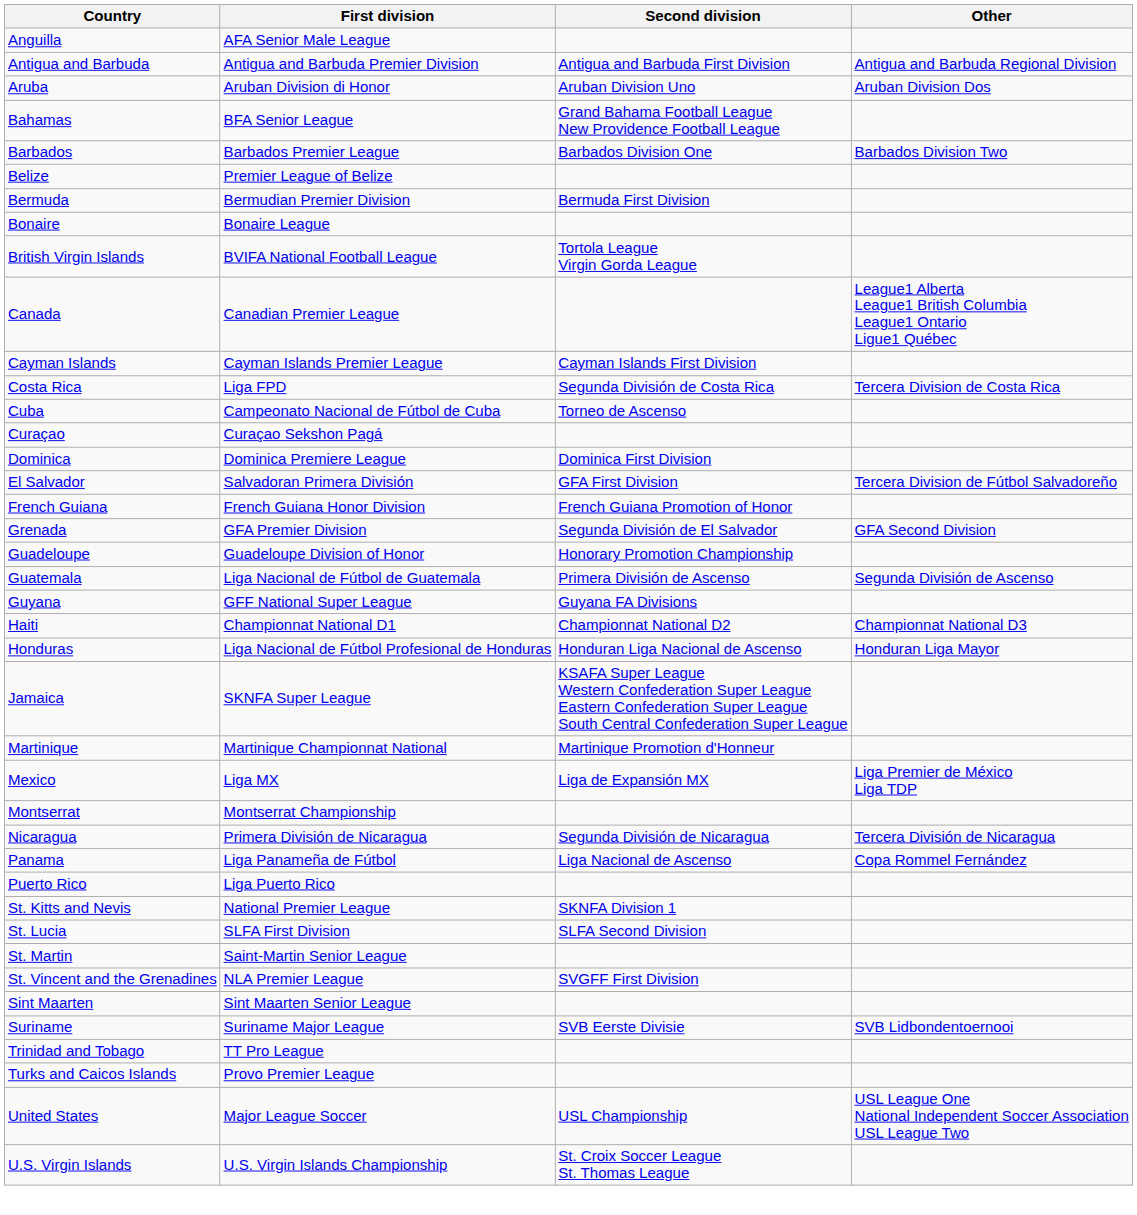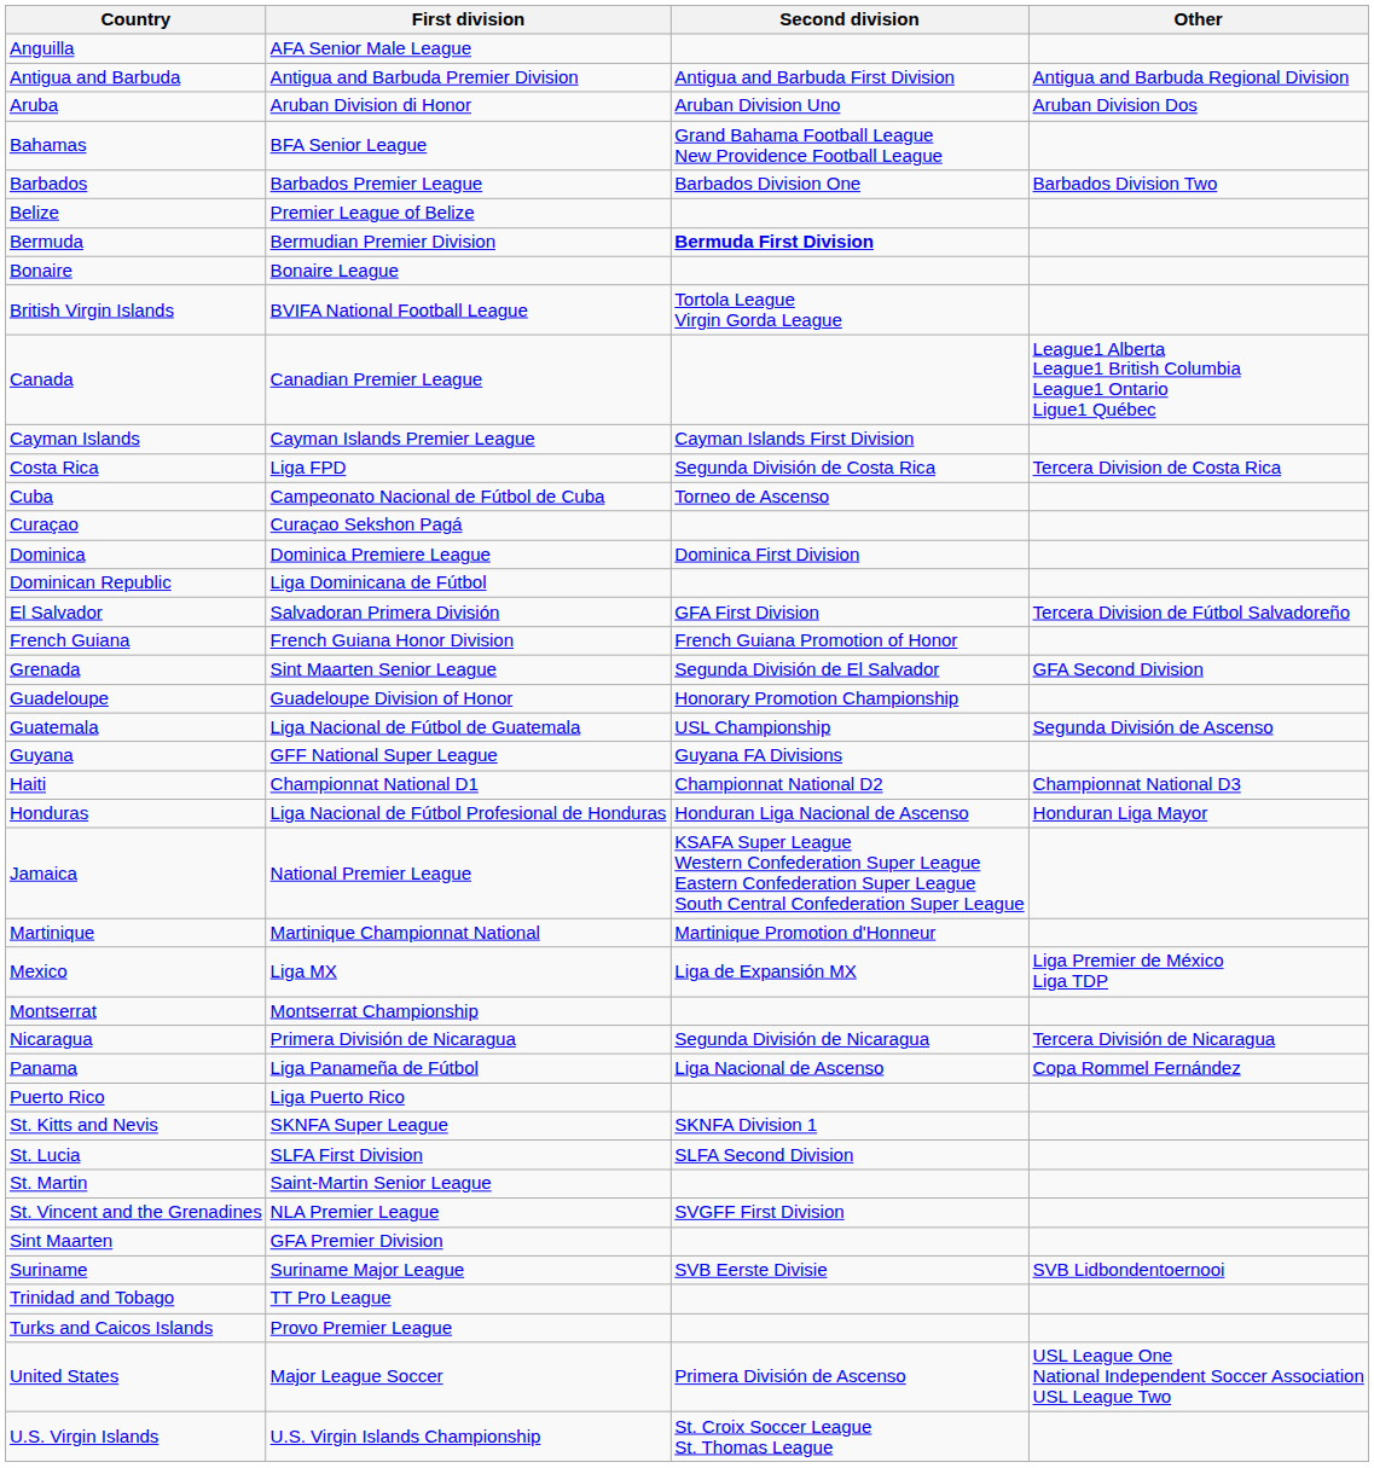Bermuda | Second division: normal -> bold
+ row: Dominican Republic | Liga Dominicana de Fútbol
Grenada | First division: GFA Premier Division -> Sint Maarten Senior League
Guatemala | Second division: Primera División de Ascenso -> USL Championship
Jamaica | First division: SKNFA Super League -> National Premier League
St. Kitts and Nevis | First division: National Premier League -> SKNFA Super League
Sint Maarten | First division: Sint Maarten Senior League -> GFA Premier Division
United States | Second division: USL Championship -> Primera División de Ascenso
